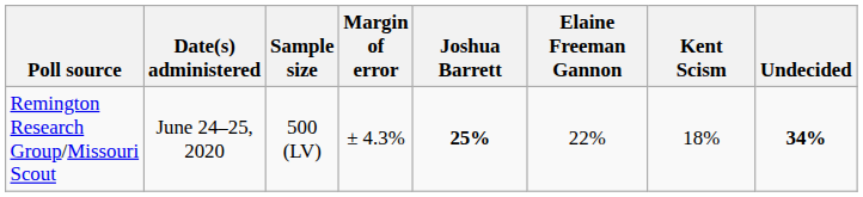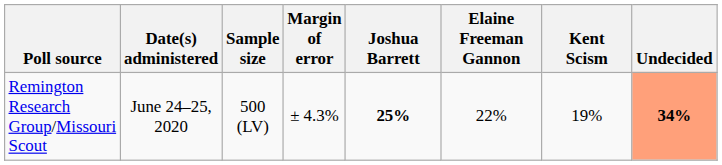Remington Research Group/Missouri Scout | Kent Scism: 18% -> 19%
Remington Research Group/Missouri Scout | Undecided: no background -> lightsalmon background
